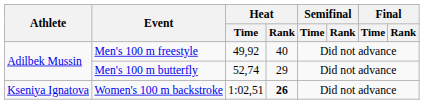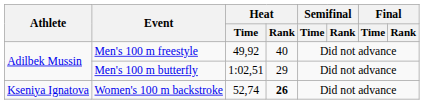Men's 100 m butterfly | Heat / Time: 52,74 -> 1:02,51
Women's 100 m backstroke | Heat / Time: 1:02,51 -> 52,74
